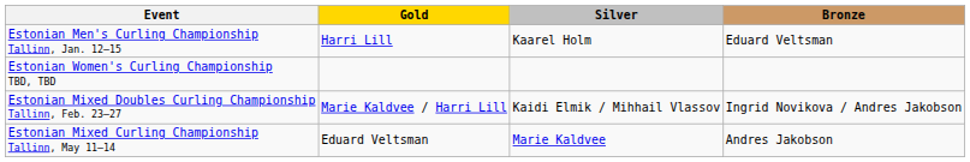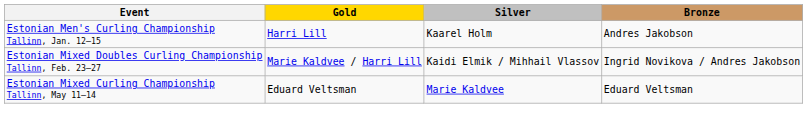Estonian Men's Curling Championship Tallinn, Jan. 12–15 | Bronze: Eduard Veltsman -> Andres Jakobson
- row: Estonian Women's Curling Championship TBD, TBD
Estonian Mixed Curling Championship Tallinn, May 11–14 | Bronze: Andres Jakobson -> Eduard Veltsman
